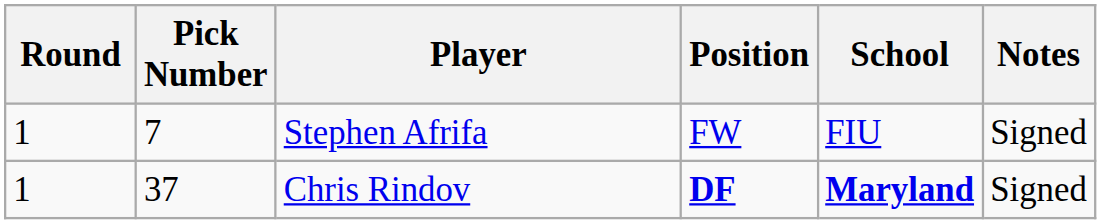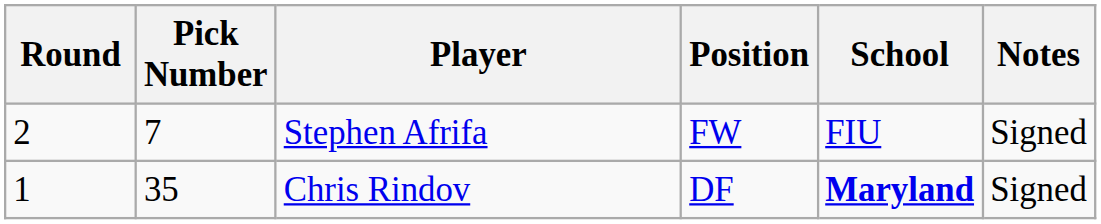Stephen Afrifa | Round: 1 -> 2
Chris Rindov | Pick Number: 37 -> 35
Chris Rindov | Position: bold -> normal
